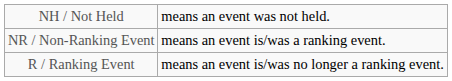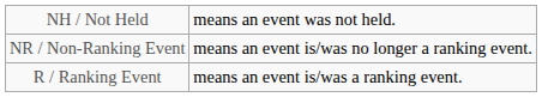NR / Non-Ranking Event | column 5: means an event is/was a ranking event. -> means an event is/was no longer a ranking event.
R / Ranking Event | column 5: means an event is/was no longer a ranking event. -> means an event is/was a ranking event.
